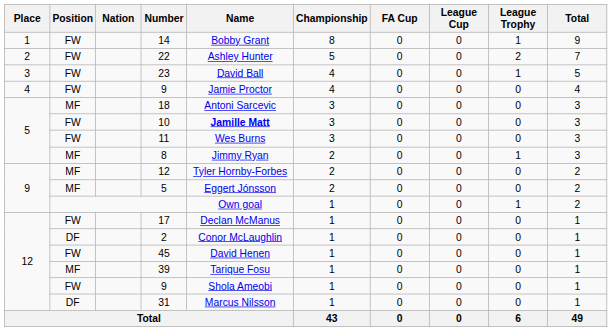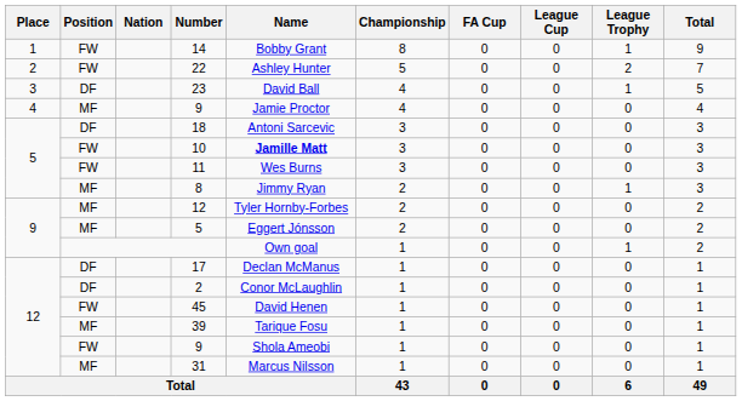23 | Position: FW -> DF
4 / 9 | Position: FW -> MF
18 | Position: MF -> DF
17 | Position: FW -> DF
31 | Position: DF -> MF
